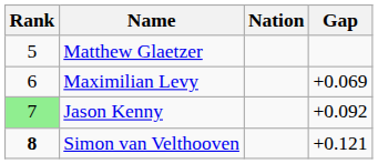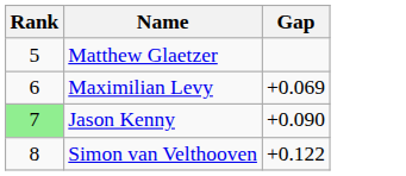- column: Nation
Jason Kenny | Gap: +0.092 -> +0.090
Simon van Velthooven | Rank: bold -> normal
Simon van Velthooven | Gap: +0.121 -> +0.122
